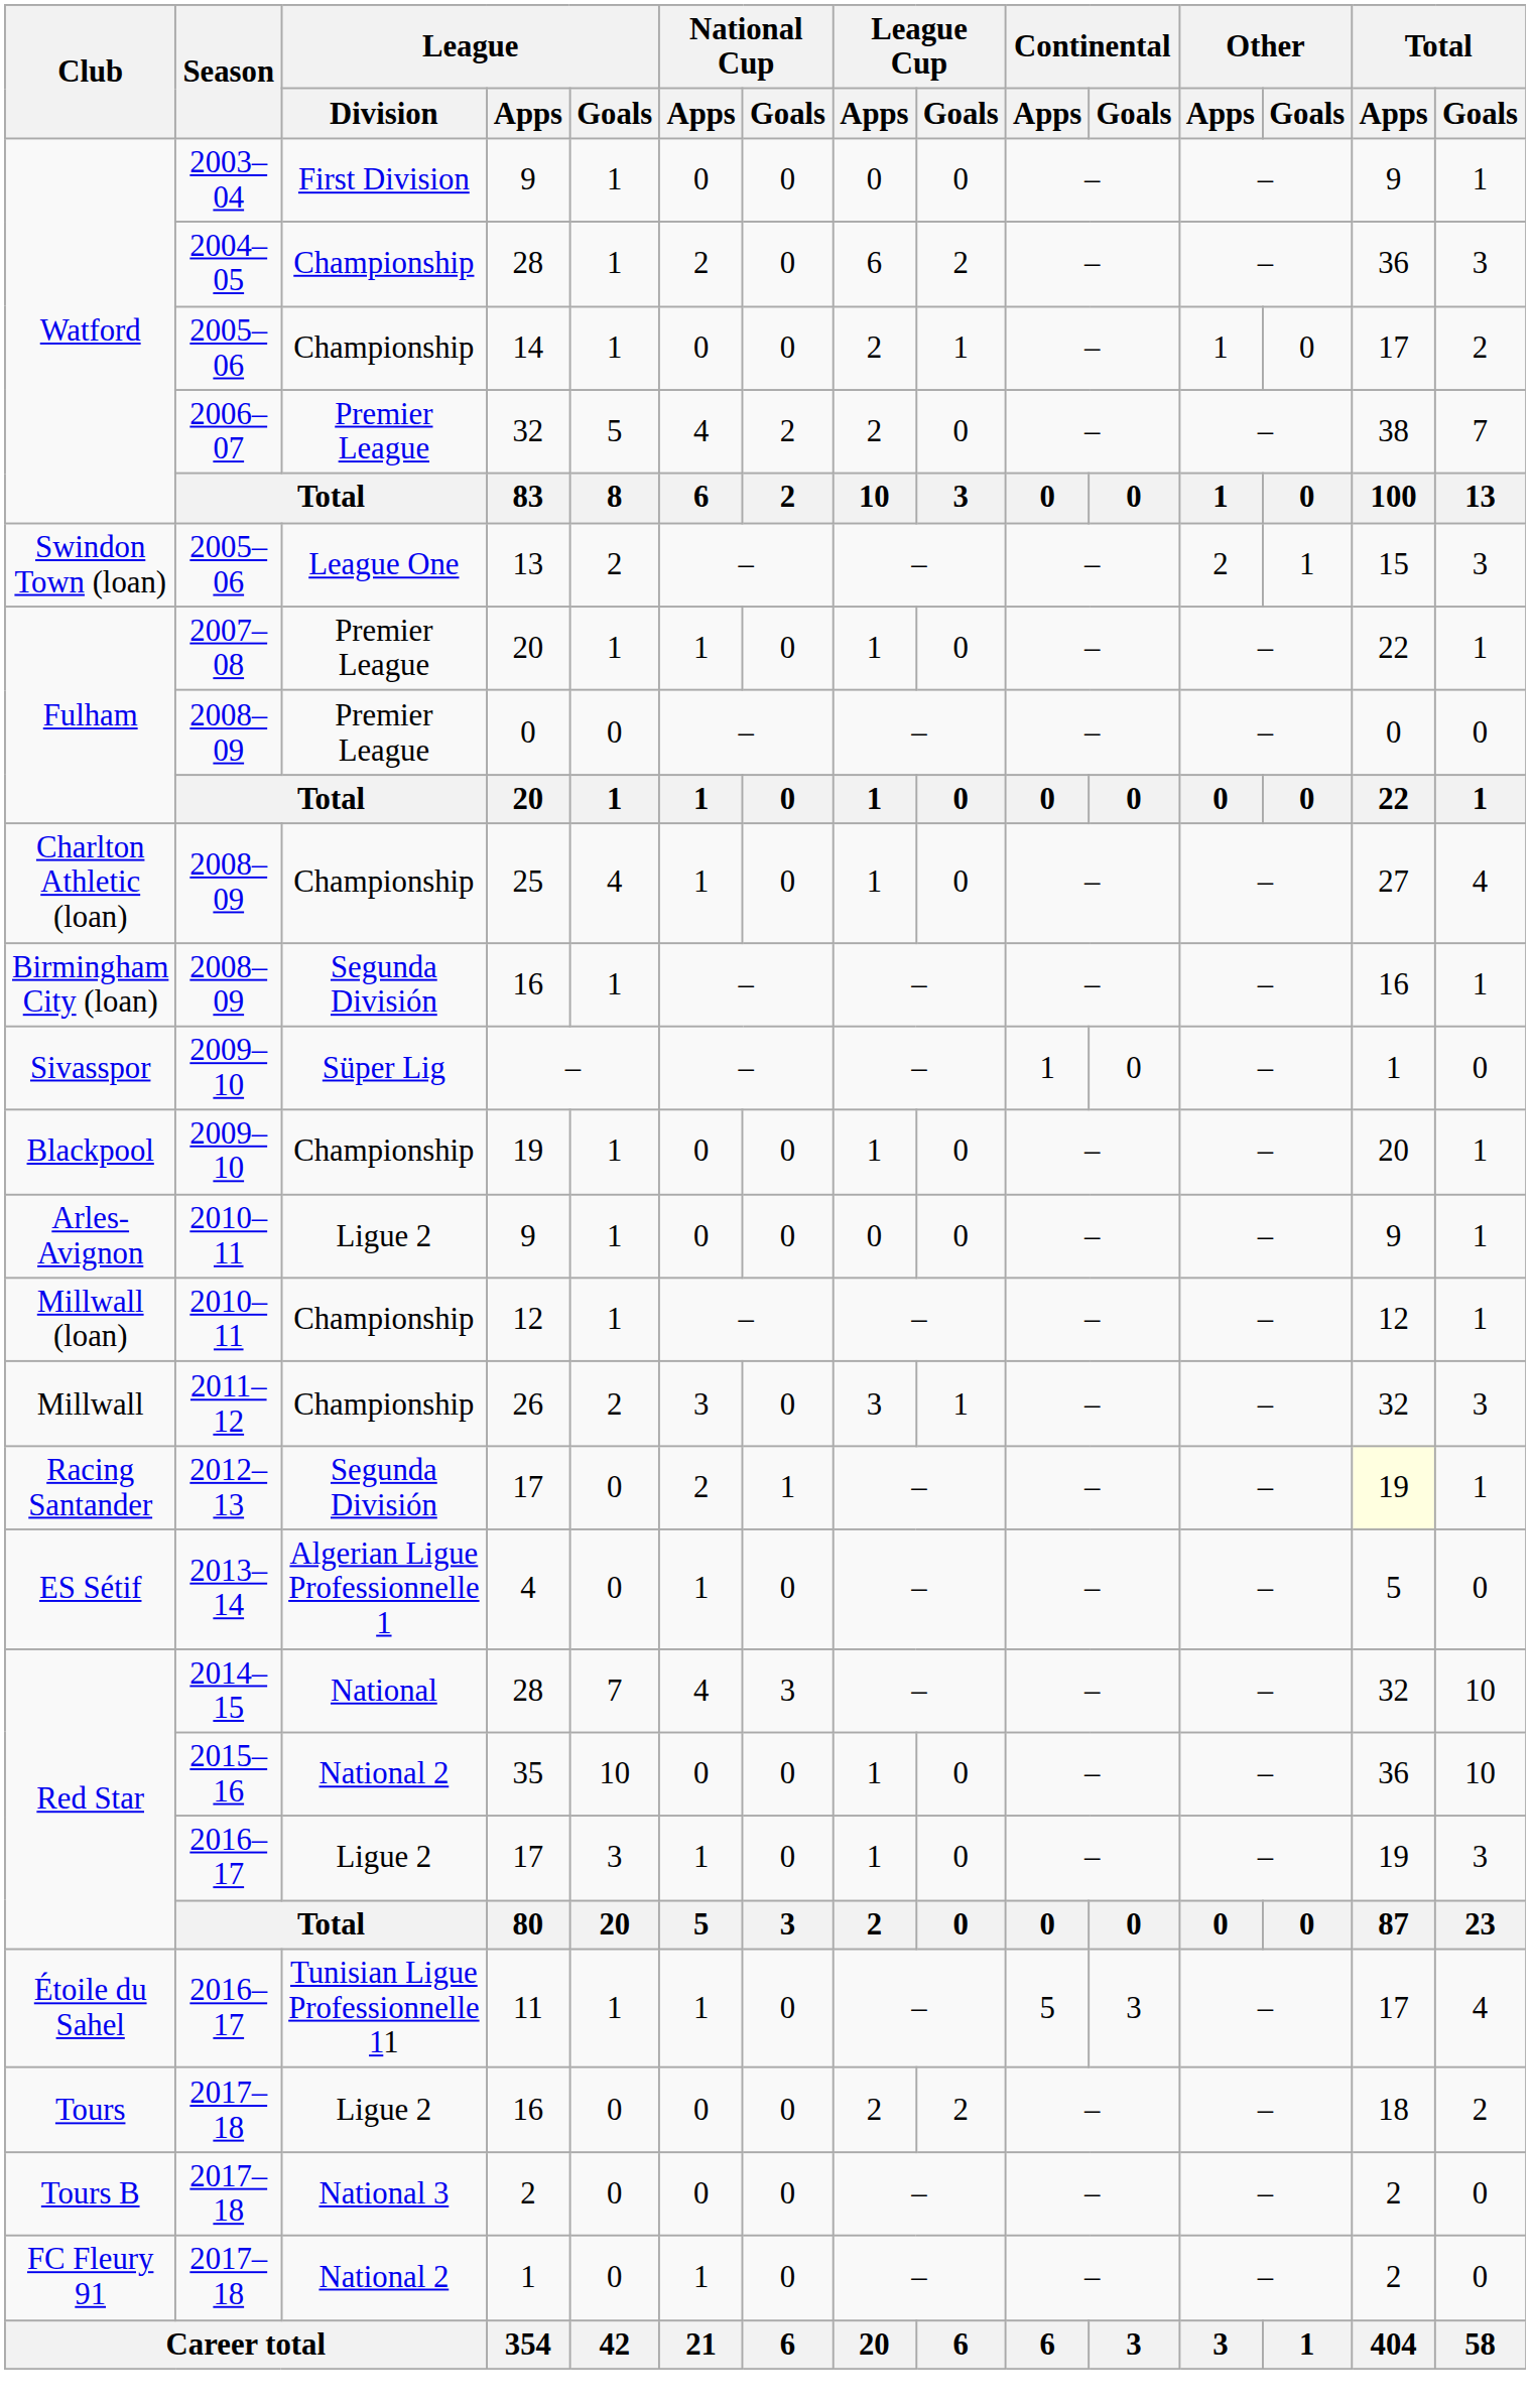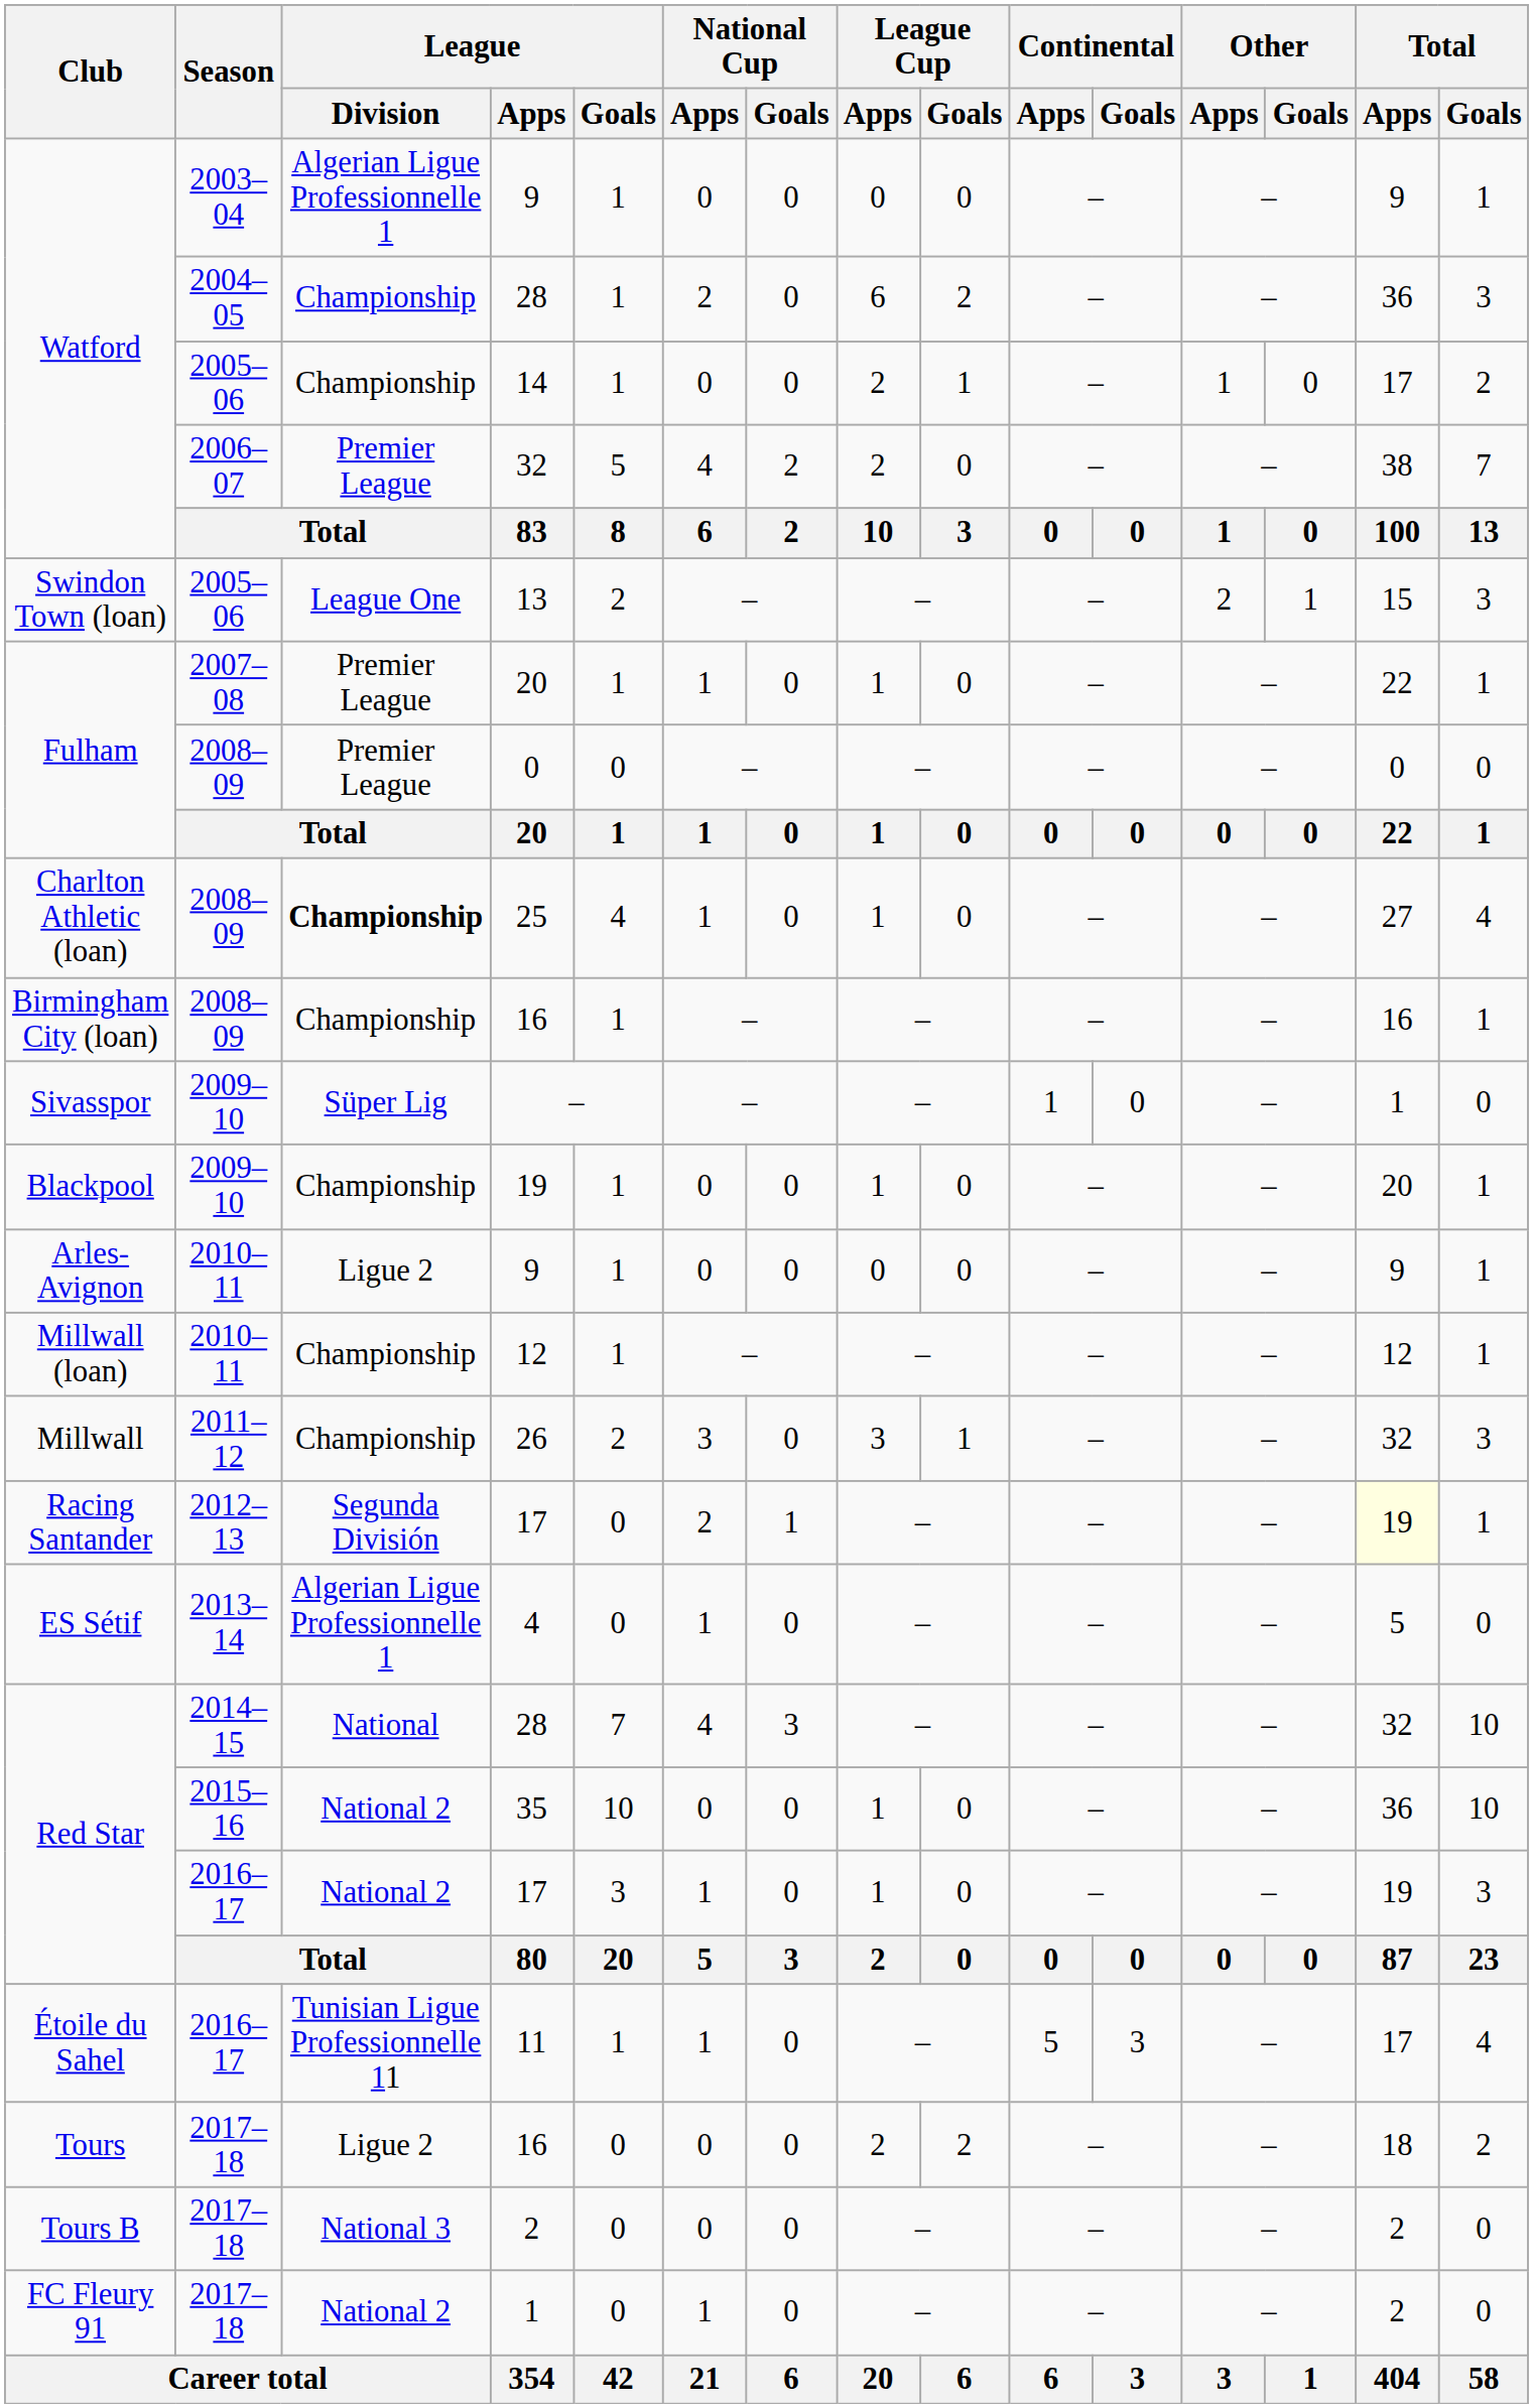Watford / 9 | League / Division: First Division -> Algerian Ligue Professionnelle 1
25 | League / Division: normal -> bold
Birmingham City (loan) / 16 | League / Division: Segunda División -> Championship
Red Star / 17 | League / Division: Ligue 2 -> National 2
